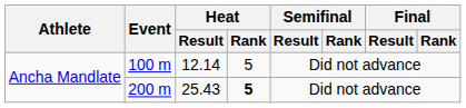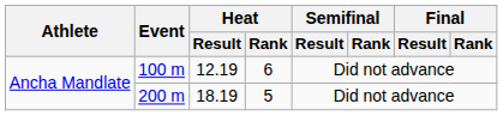100 m | Heat / Result: 12.14 -> 12.19
100 m | Heat / Rank: 5 -> 6
200 m | Heat / Result: 25.43 -> 18.19
200 m | Heat / Rank: bold -> normal
